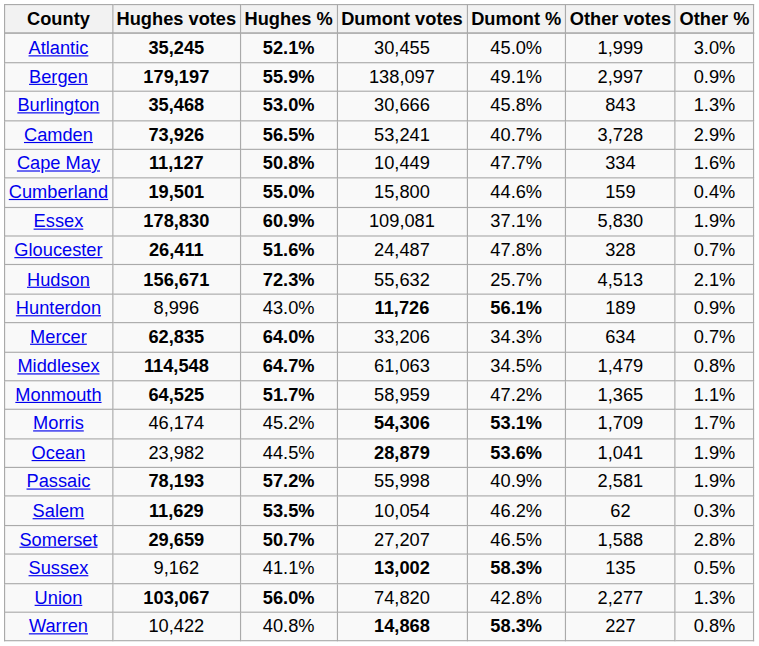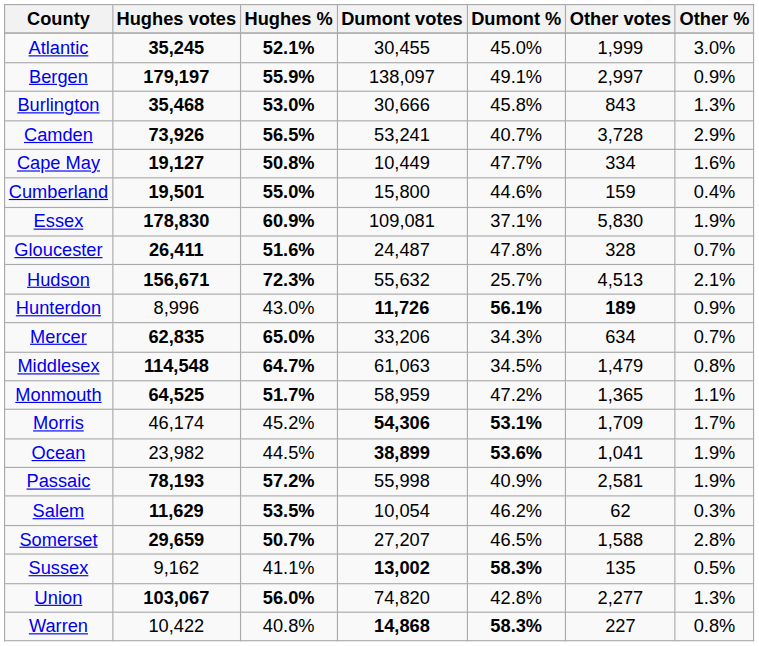Cape May | Hughes votes: 11,127 -> 19,127
Hunterdon | Other votes: normal -> bold
Mercer | Hughes %: 64.0% -> 65.0%
Ocean | Dumont votes: 28,879 -> 38,899
